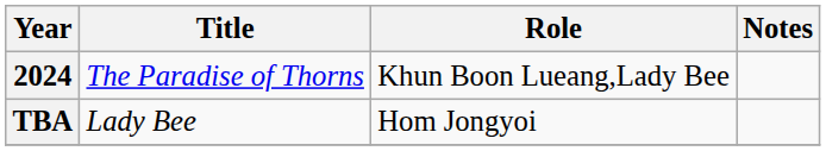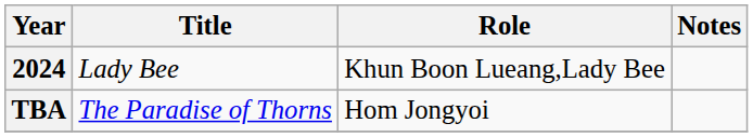2024 | Title: The Paradise of Thorns -> Lady Bee
TBA | Title: Lady Bee -> The Paradise of Thorns
